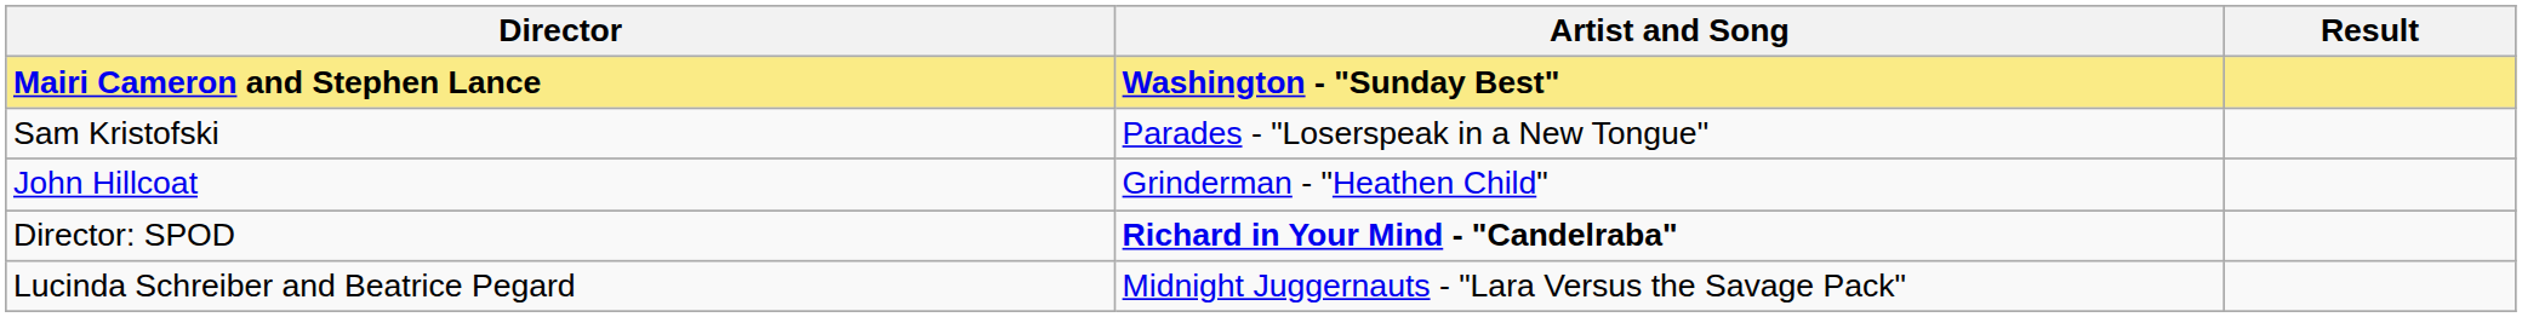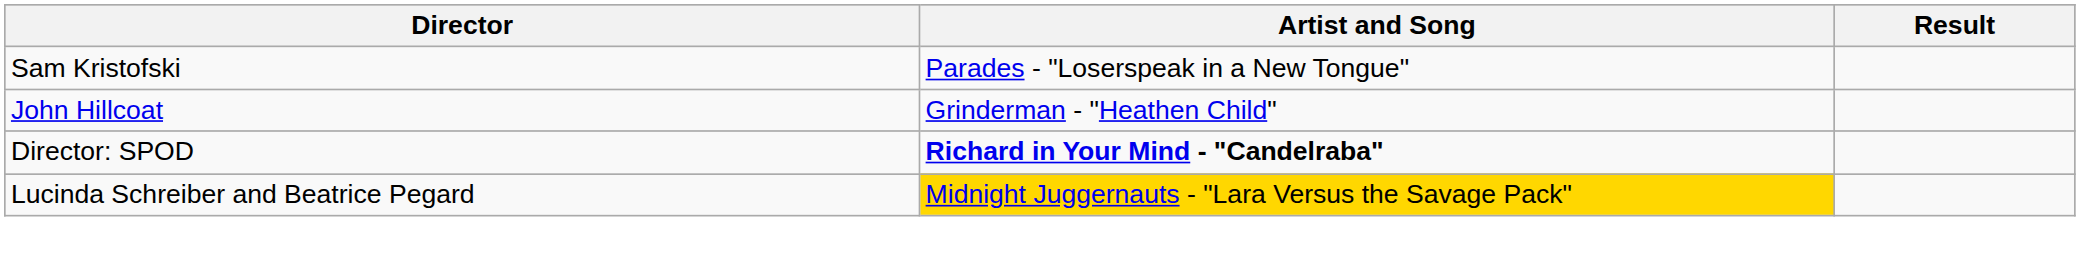- row: Mairi Cameron and Stephen Lance | Washington - "Sunday Best"
Lucinda Schreiber and Beatrice Pegard | Artist and Song: no background -> gold background
